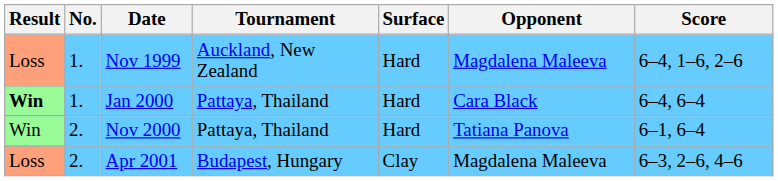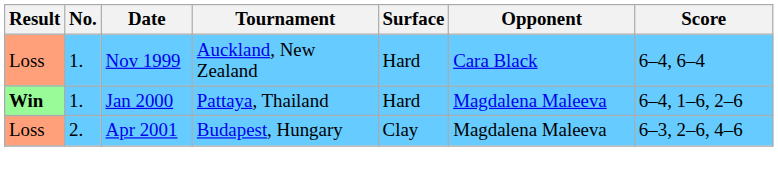Nov 1999 | Opponent: Magdalena Maleeva -> Cara Black
Nov 1999 | Score: 6–4, 1–6, 2–6 -> 6–4, 6–4
Jan 2000 | Opponent: Cara Black -> Magdalena Maleeva
Jan 2000 | Score: 6–4, 6–4 -> 6–4, 1–6, 2–6
- row: Win | 2. | Nov 2000 | Pattaya, Thailand | Hard | Tatiana Panova | 6–1, 6–4
